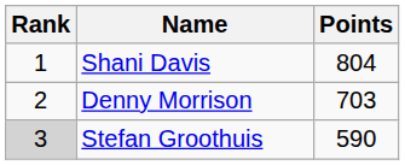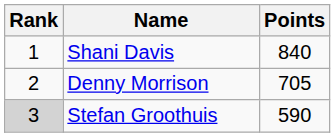Shani Davis | Points: 804 -> 840
Denny Morrison | Points: 703 -> 705
